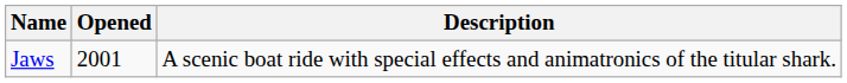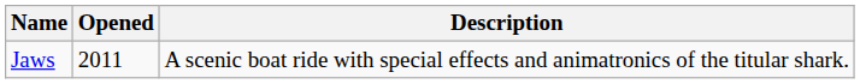Jaws | Opened: 2001 -> 2011
